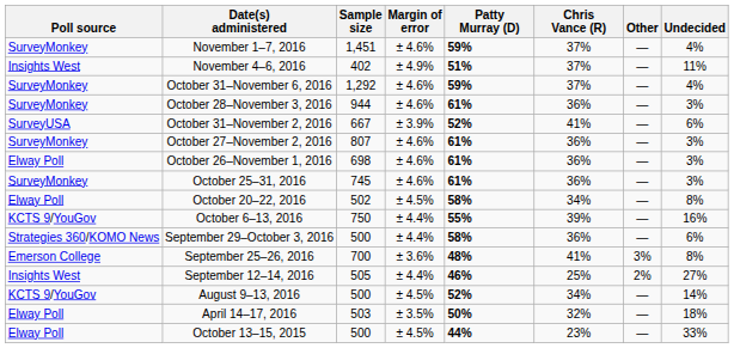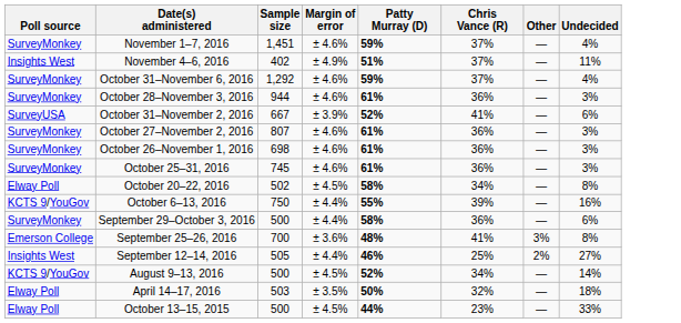October 26–November 1, 2016 | Poll source: Elway Poll -> SurveyMonkey
September 29–October 3, 2016 | Poll source: Strategies 360/KOMO News -> SurveyMonkey
